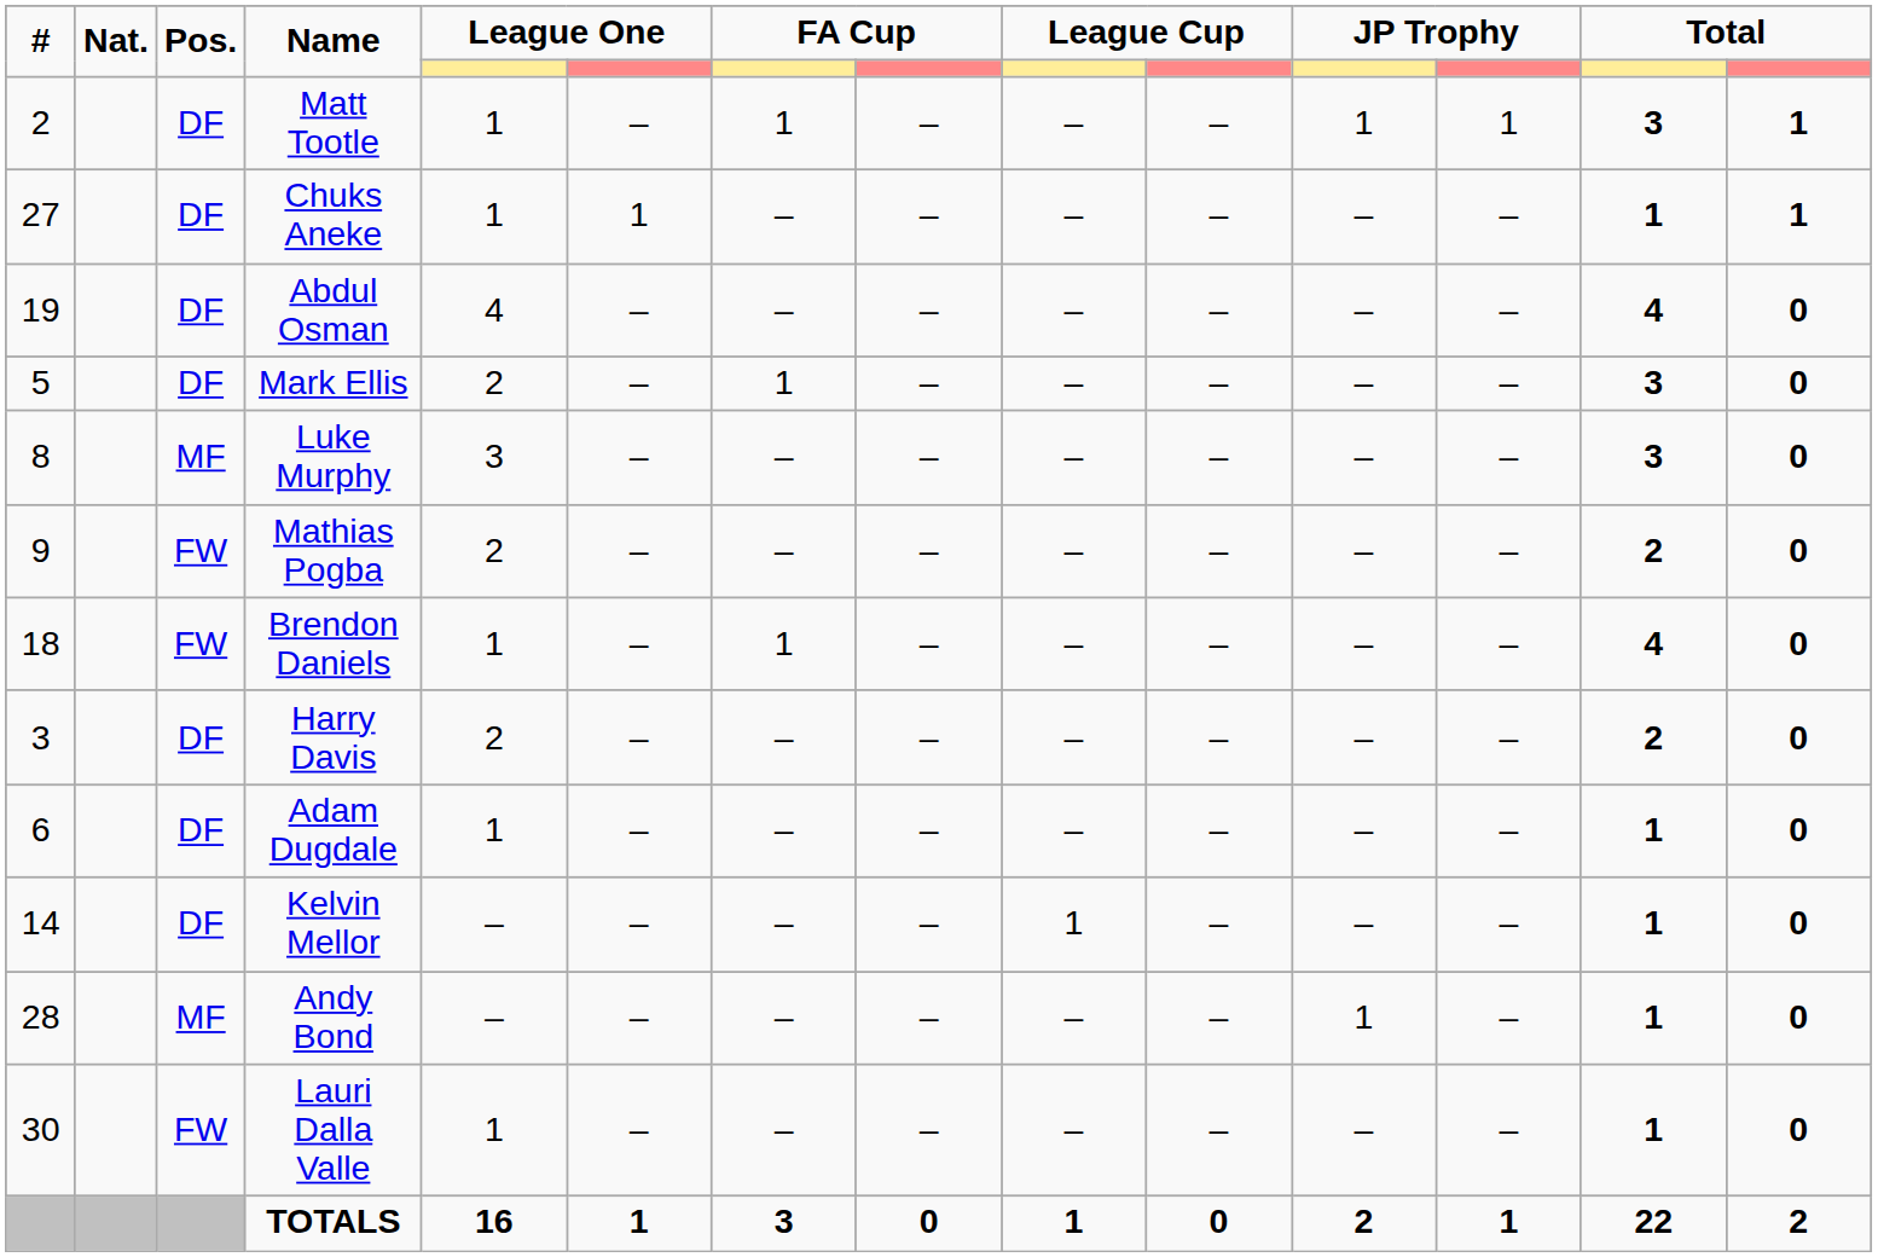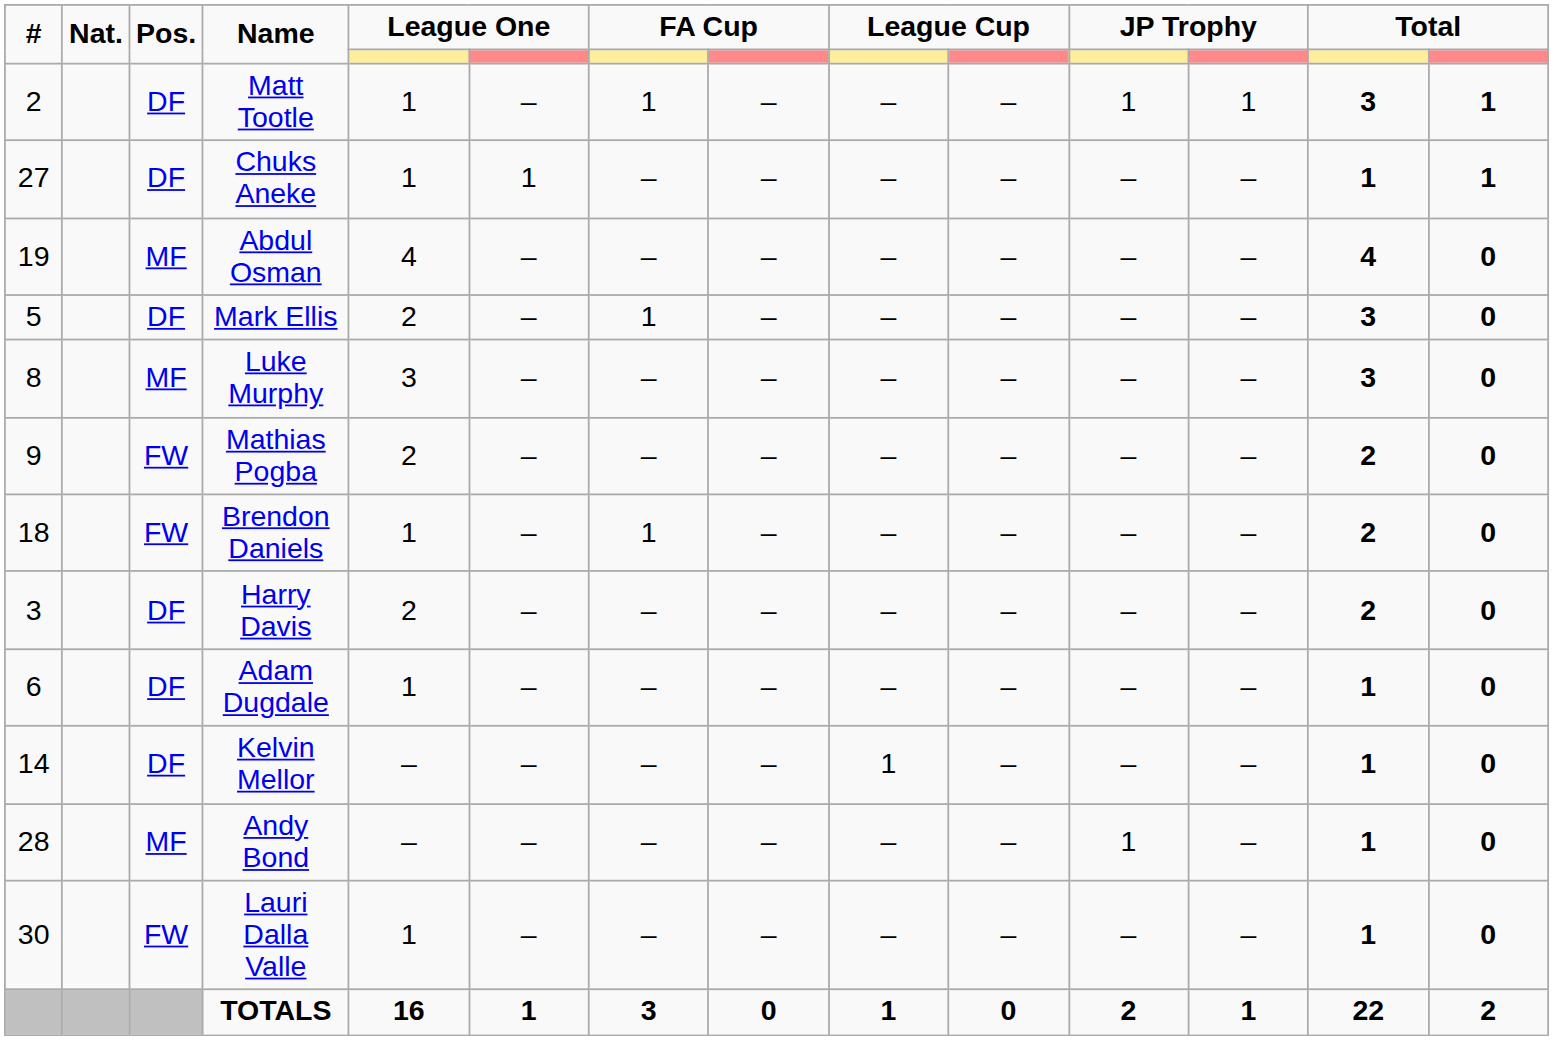Abdul Osman | Pos.: DF -> MF
Brendon Daniels | column 13: 4 -> 2
